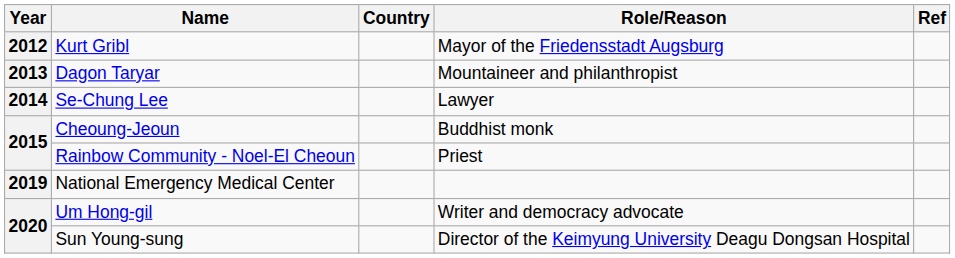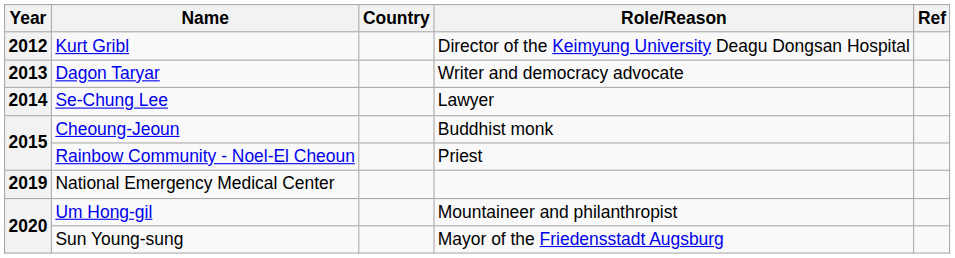Kurt Gribl | Role/Reason: Mayor of the Friedensstadt Augsburg -> Director of the Keimyung University Deagu Dongsan Hospital
Dagon Taryar | Role/Reason: Mountaineer and philanthropist -> Writer and democracy advocate
Um Hong-gil | Role/Reason: Writer and democracy advocate -> Mountaineer and philanthropist
Sun Young-sung | Role/Reason: Director of the Keimyung University Deagu Dongsan Hospital -> Mayor of the Friedensstadt Augsburg
